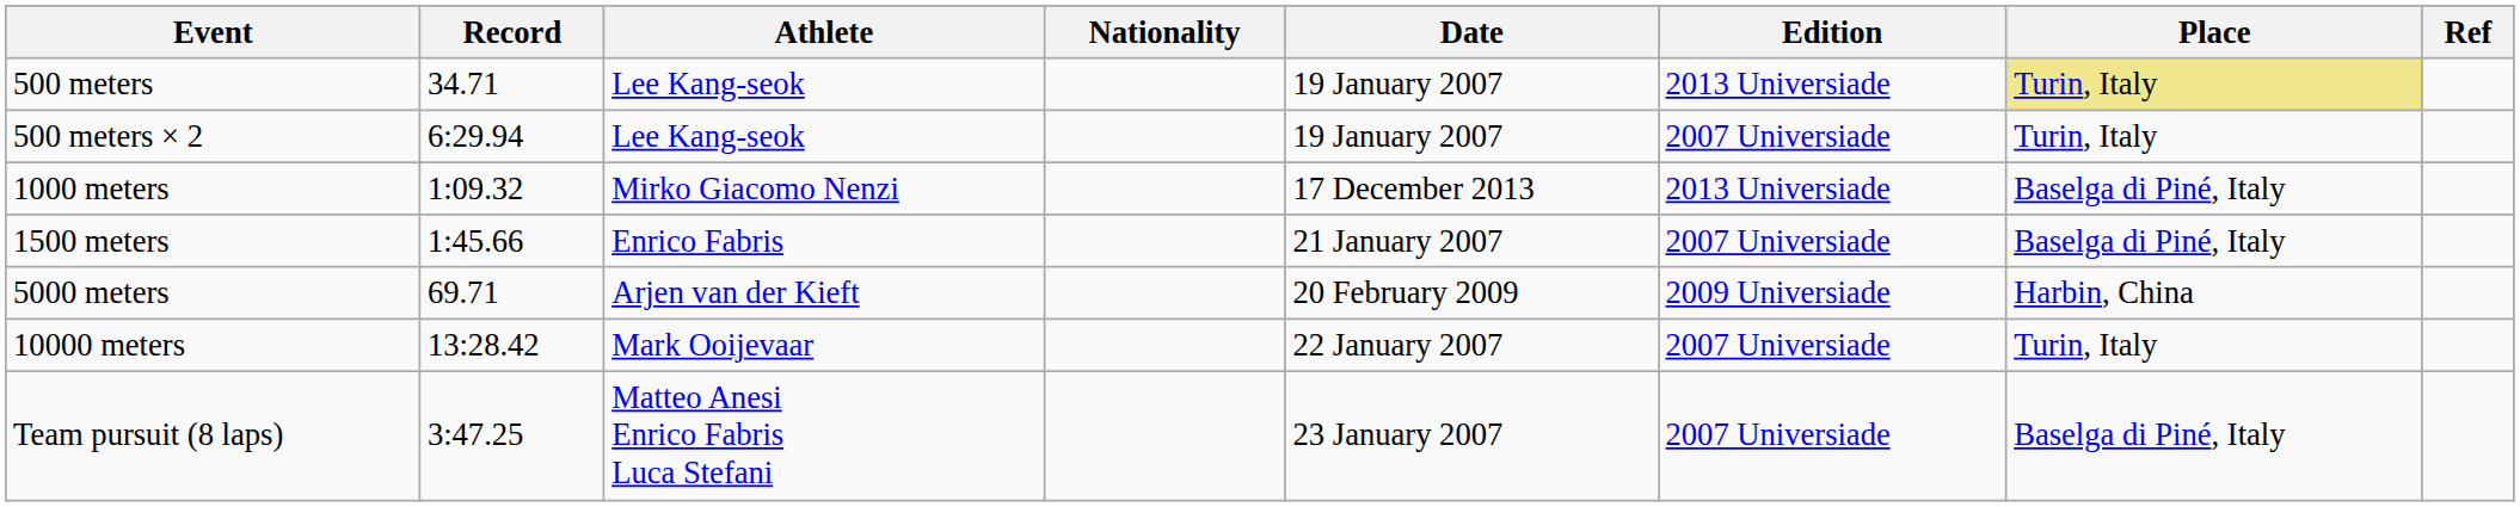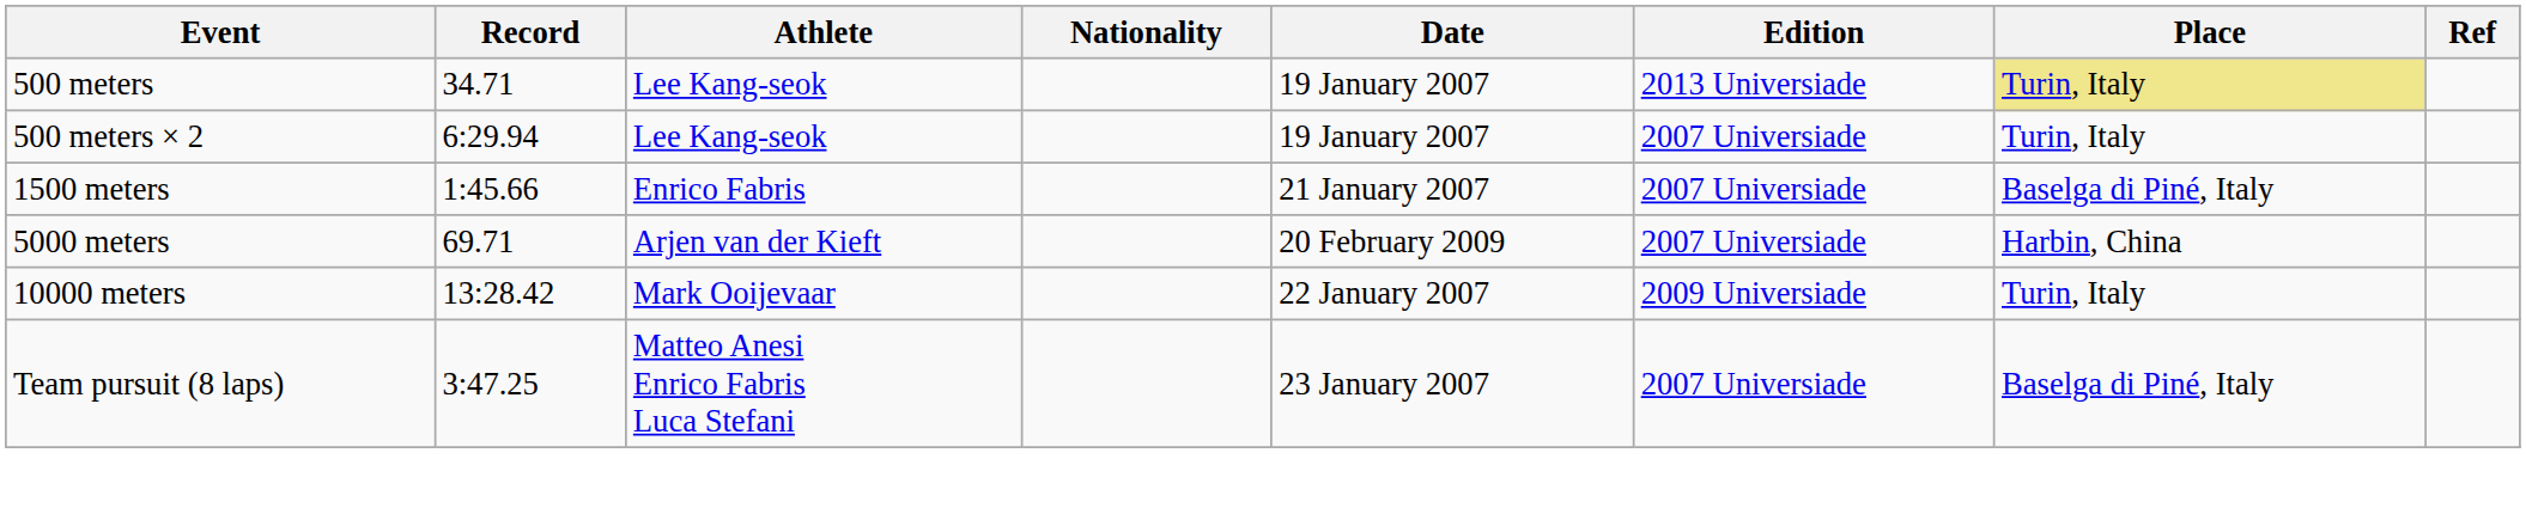- row: 1000 meters | 1:09.32 | Mirko Giacomo Nenzi | 17 December 2013 | 2013 Universiade | Baselga di Piné, Italy
5000 meters | Edition: 2009 Universiade -> 2007 Universiade
10000 meters | Edition: 2007 Universiade -> 2009 Universiade
